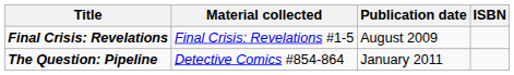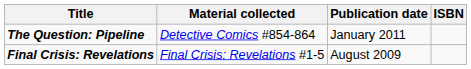rows swapped: The Question: Pipeline <-> Final Crisis: Revelations
